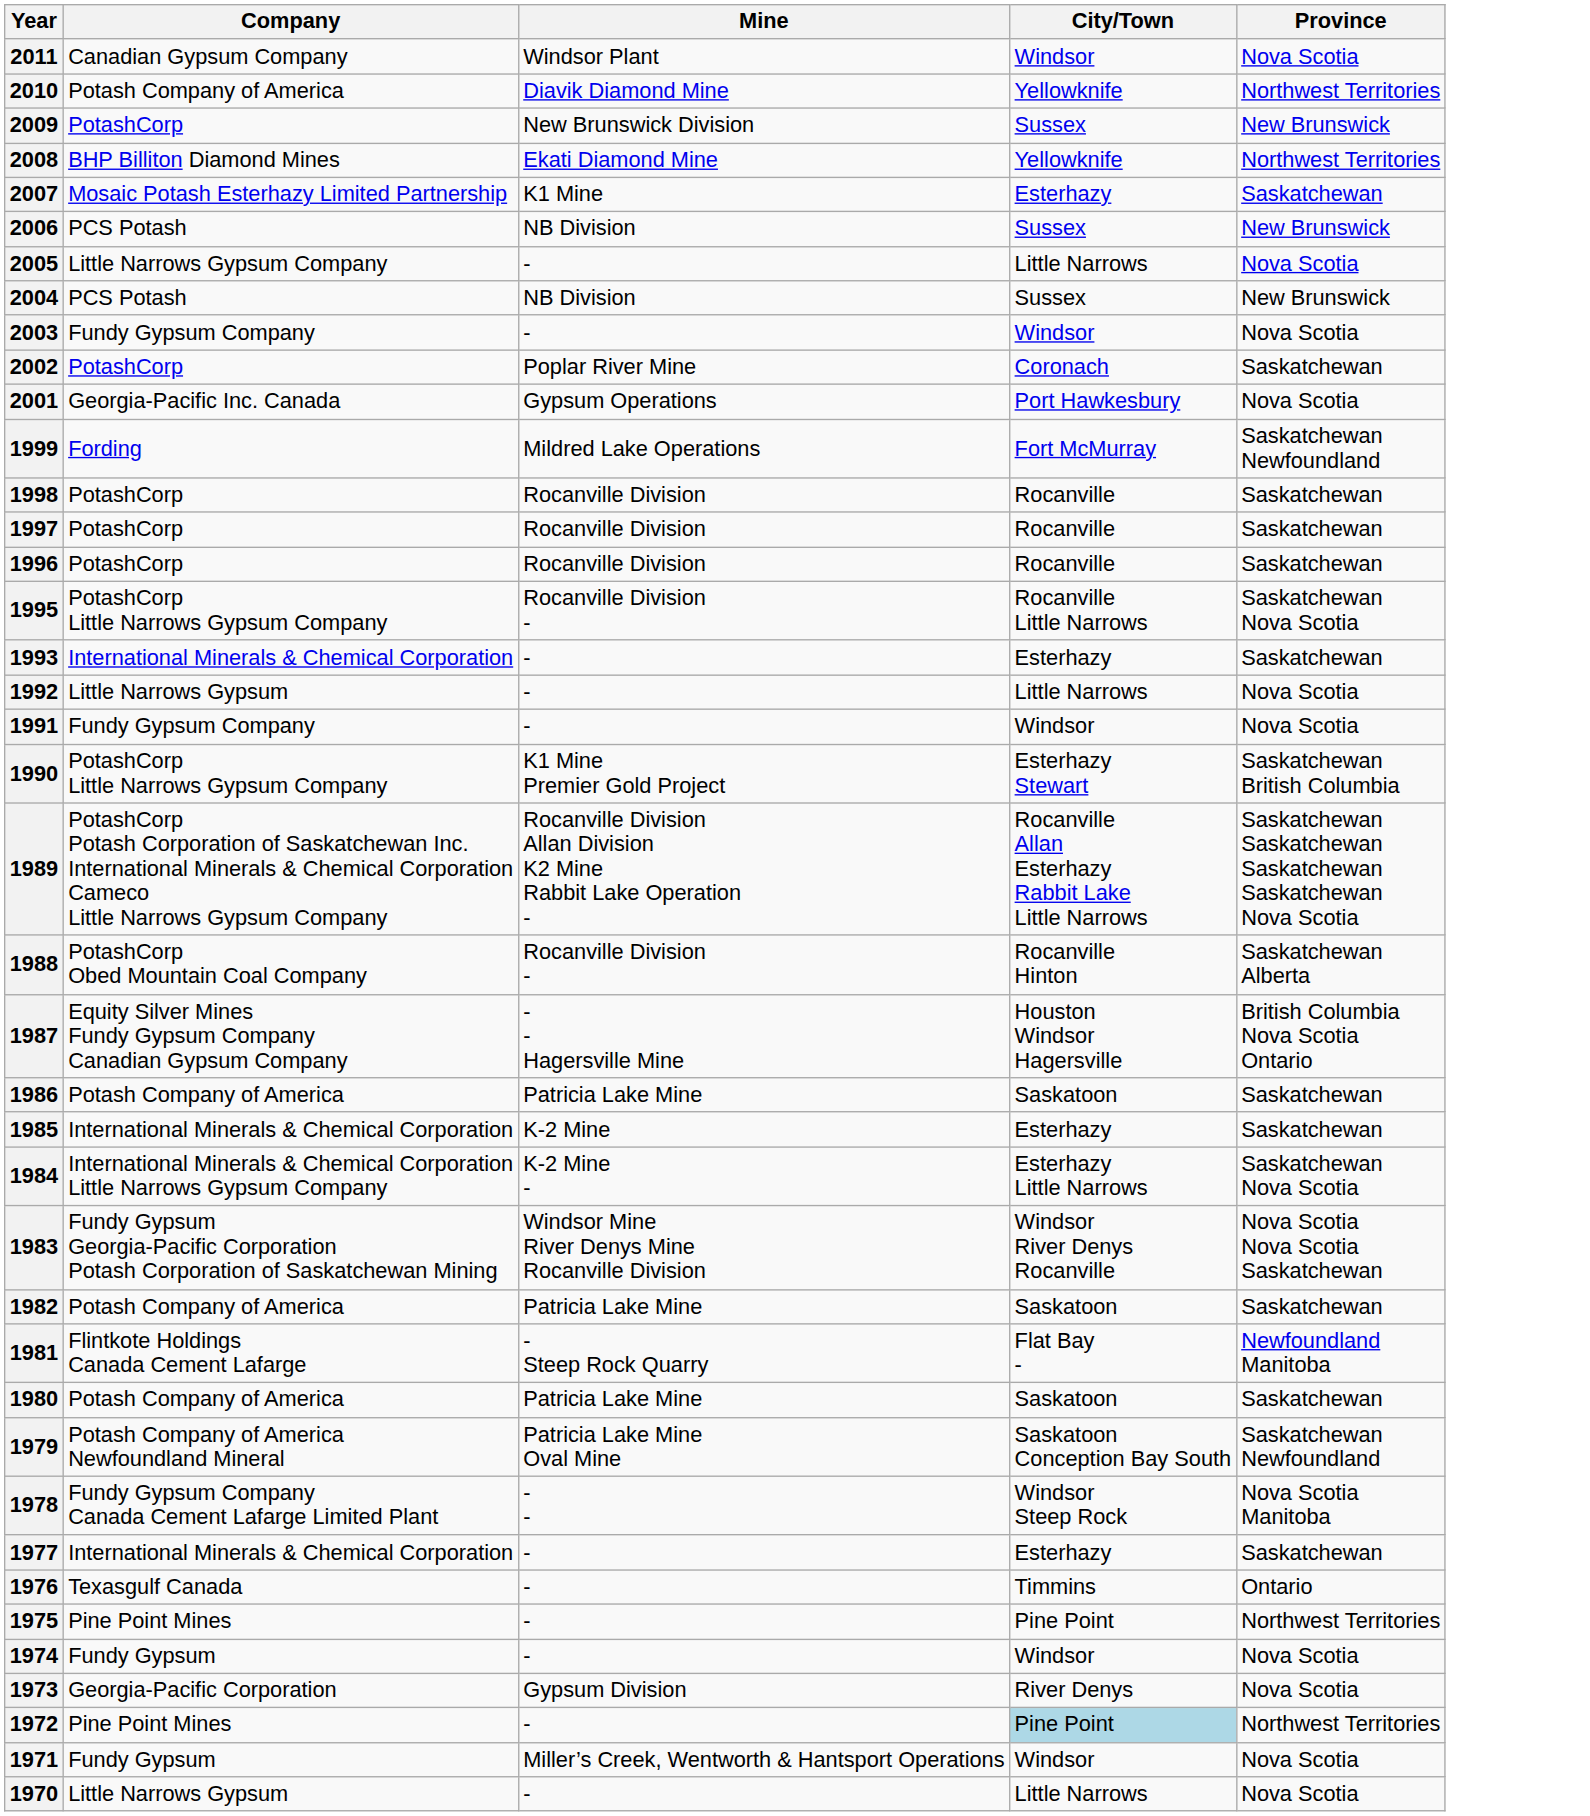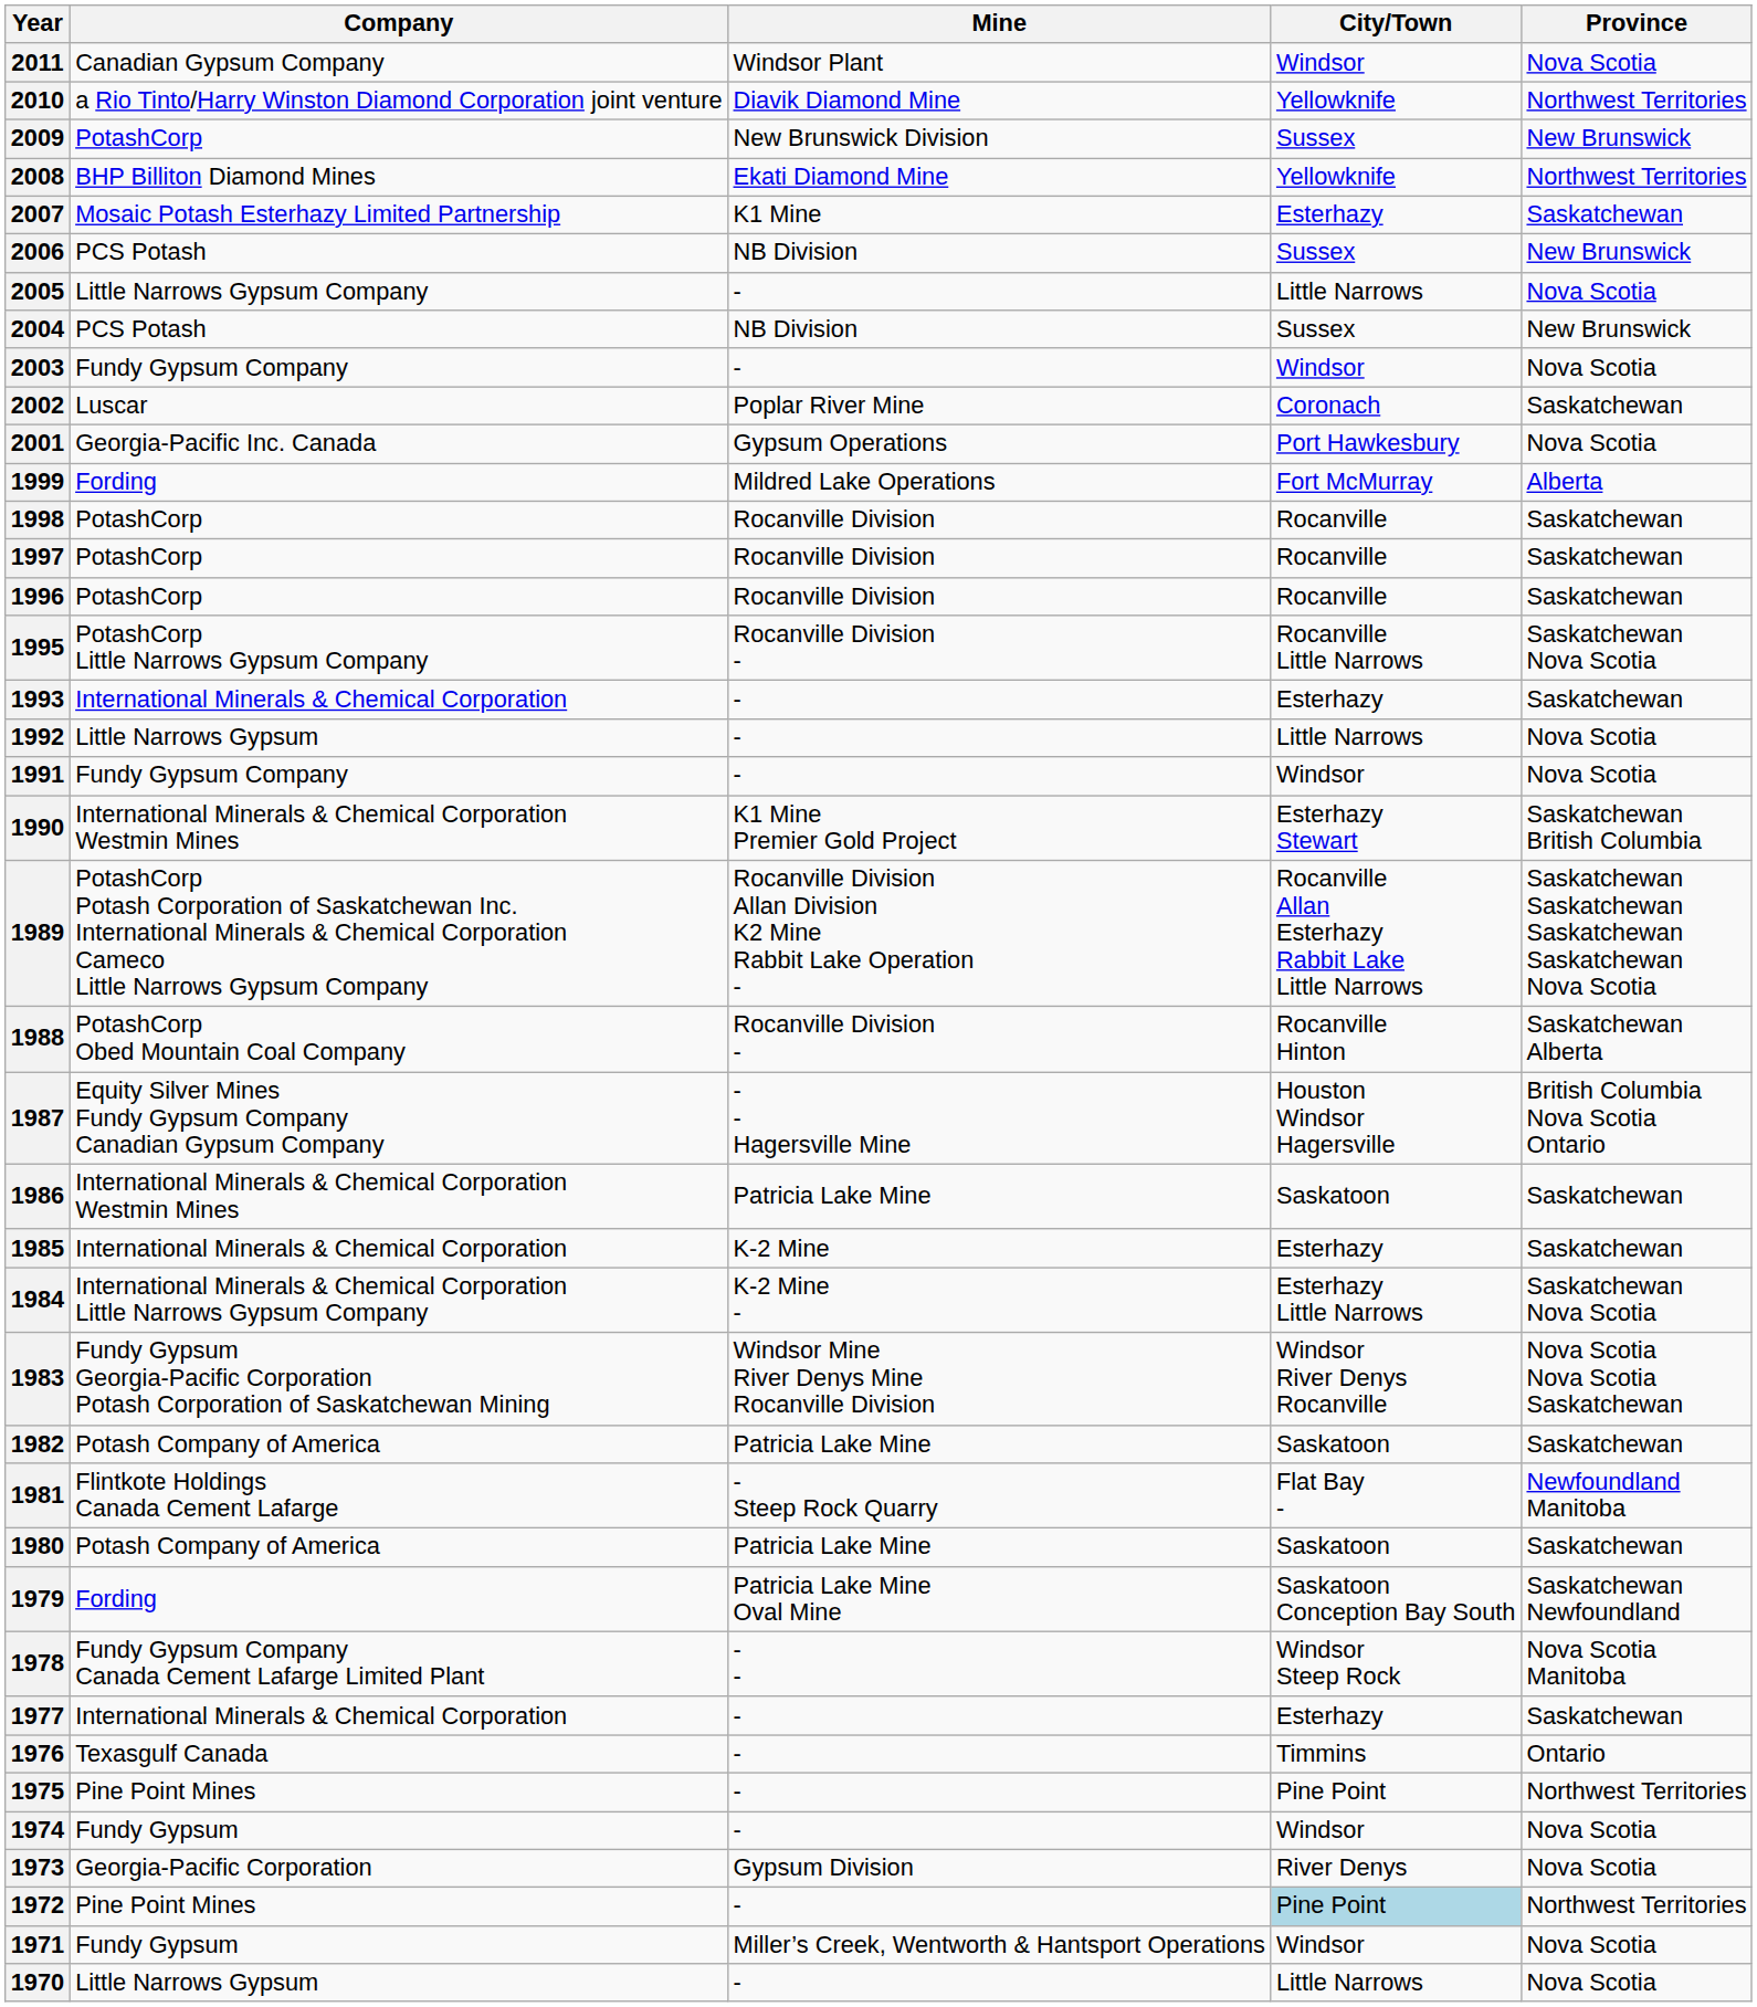2010 | Company: Potash Company of America -> a Rio Tinto/Harry Winston Diamond Corporation joint venture
2002 | Company: PotashCorp -> Luscar
1999 | Province: Saskatchewan Newfoundland -> Alberta
1990 | Company: PotashCorp Little Narrows Gypsum Company -> International Minerals & Chemical Corporation Westmin Mines
1986 | Company: Potash Company of America -> International Minerals & Chemical Corporation Westmin Mines
1979 | Company: Potash Company of America Newfoundland Mineral -> Fording
